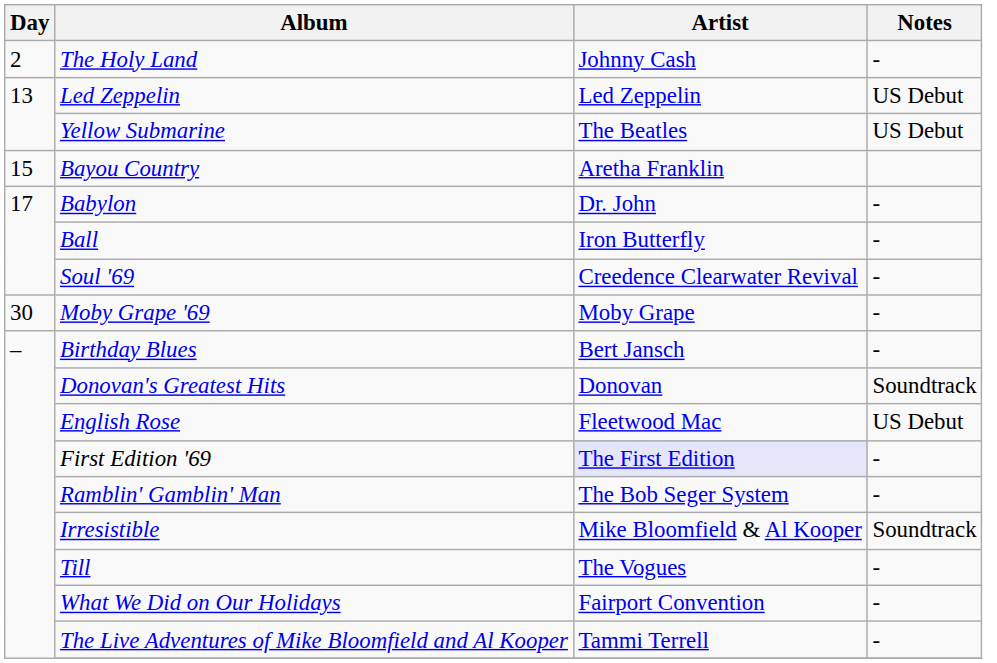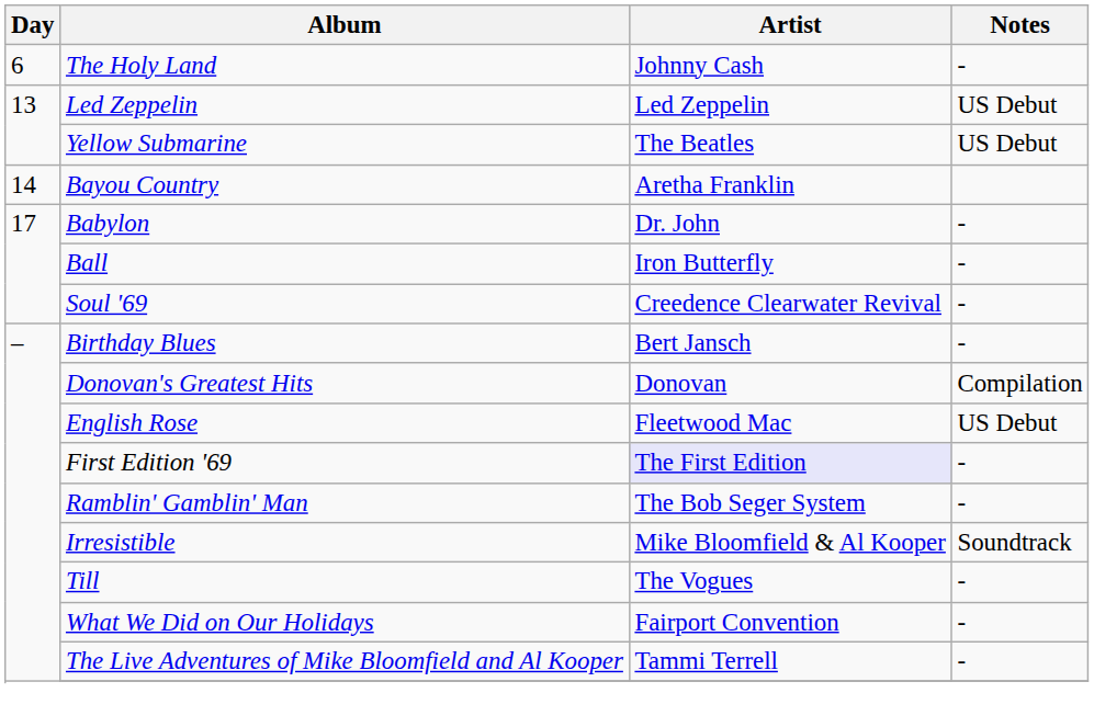The Holy Land | Day: 2 -> 6
Bayou Country | Day: 15 -> 14
- row: 30 | Moby Grape '69 | Moby Grape | -
Donovan's Greatest Hits | Notes: Soundtrack -> Compilation
